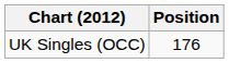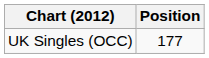UK Singles (OCC) | Position: 176 -> 177
